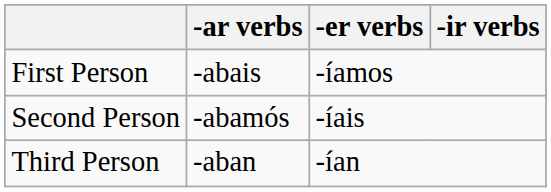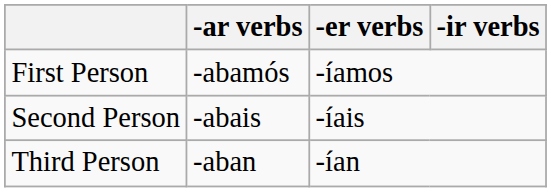First Person | -ar verbs: -abais -> -abamós
Second Person | -ar verbs: -abamós -> -abais
